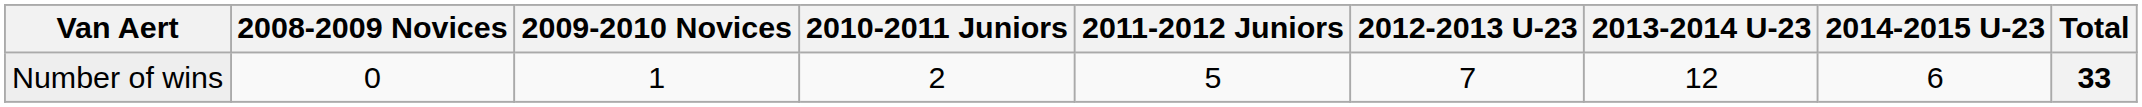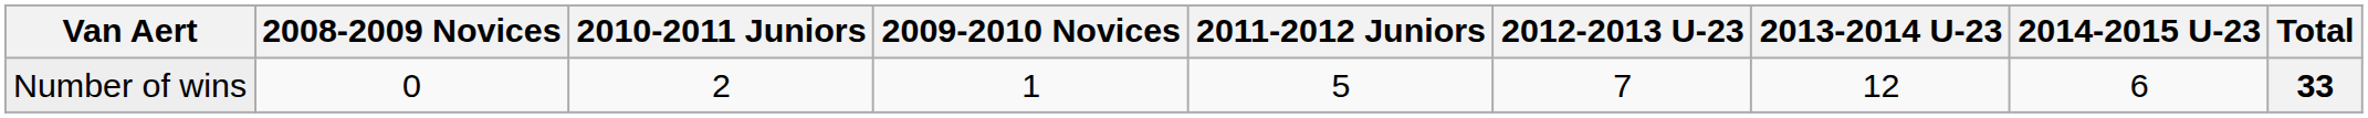columns swapped: 2009-2010 Novices <-> 2010-2011 Juniors
